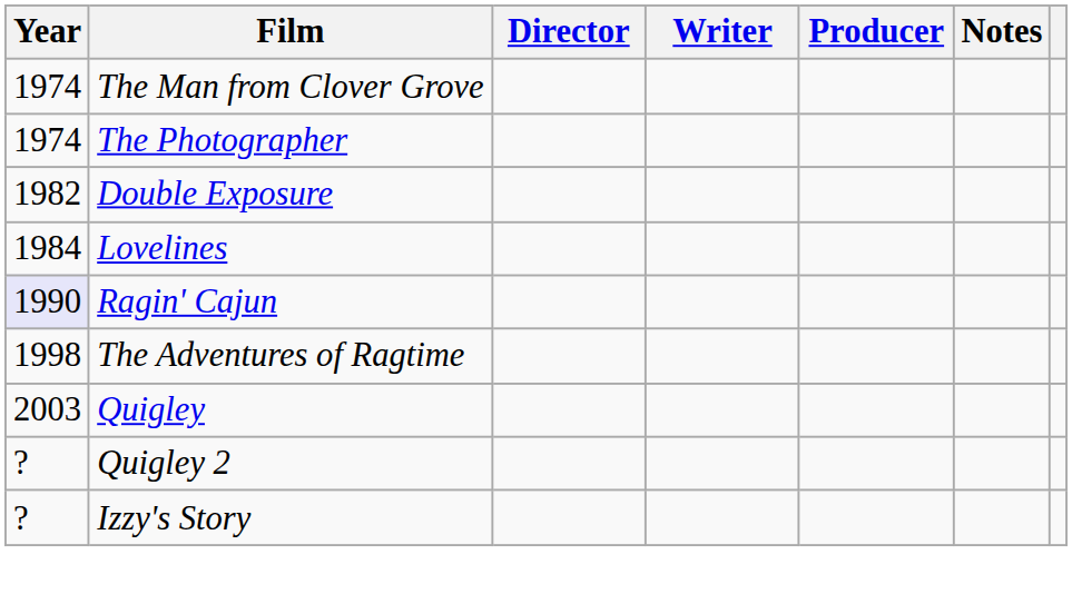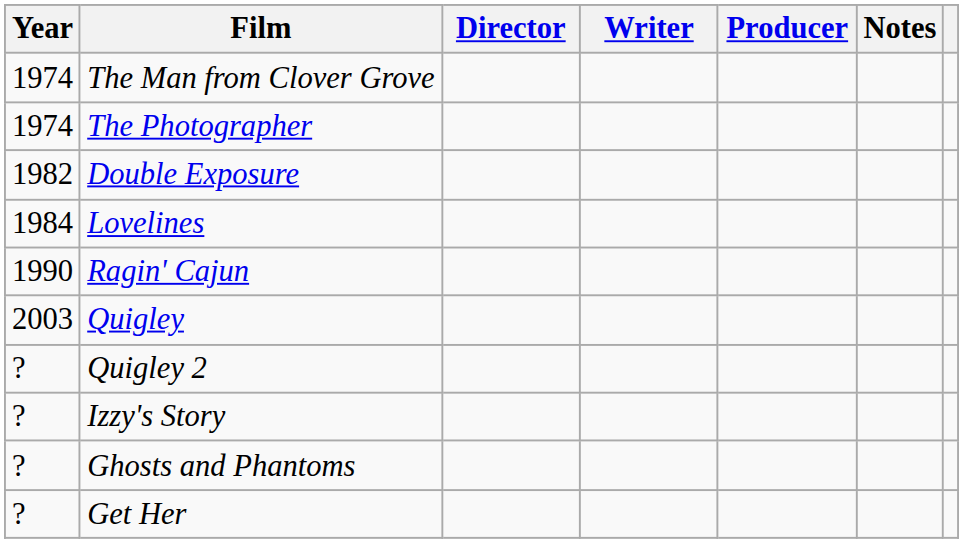Ragin' Cajun | Year: lavender background -> no background
- row: 1998 | The Adventures of Ragtime
+ row: ? | Ghosts and Phantoms
+ row: ? | Get Her
